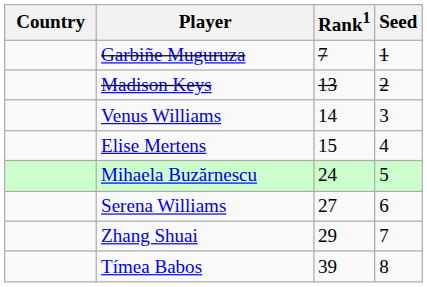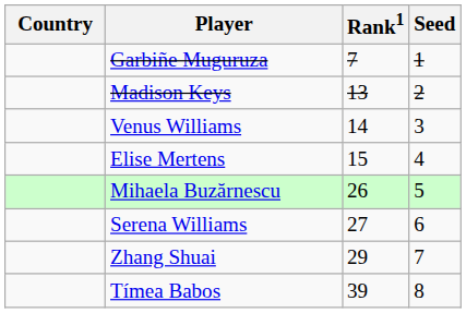Mihaela Buzărnescu | Rank1: 24 -> 26
